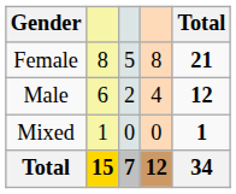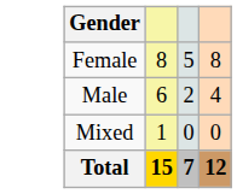- column: Total | 21 | 12 | 1 | 34
